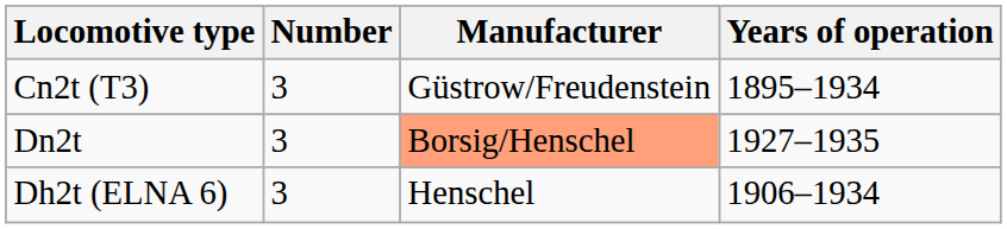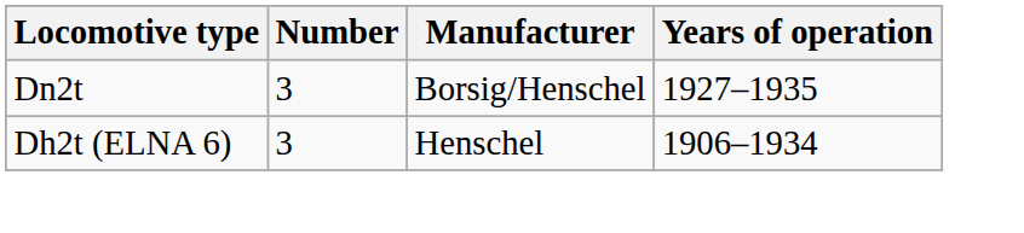- row: Cn2t (T3) | 3 | Güstrow/Freudenstein | 1895–1934
Dn2t | Manufacturer: lightsalmon background -> no background
